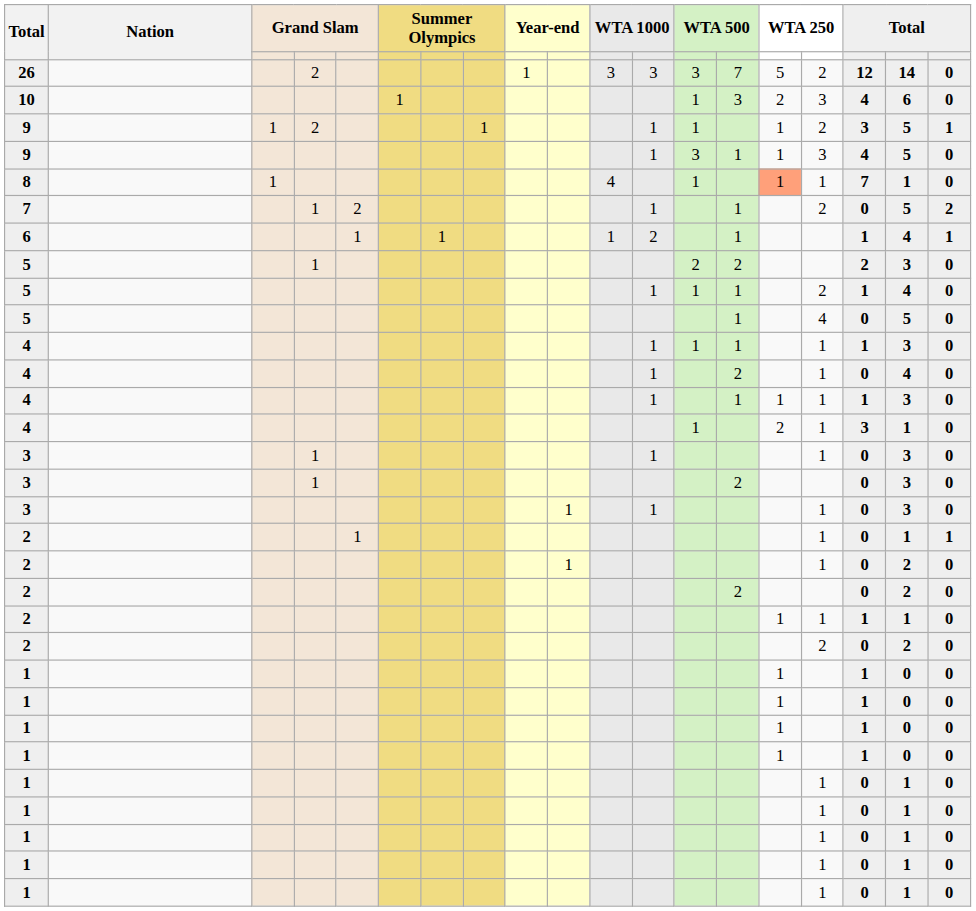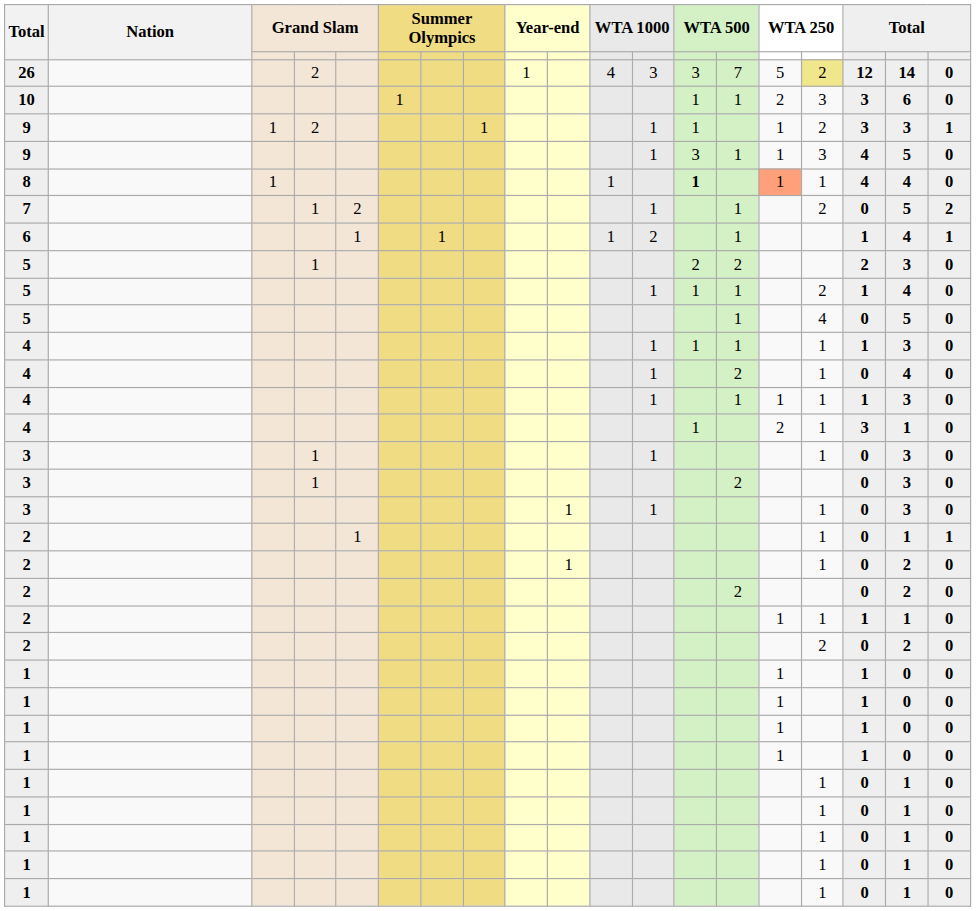26 | column 11: 3 -> 4
26 | column 16: no background -> khaki background
10 | column 14: 3 -> 1
10 | column 17: 4 -> 3
9 / 2 | column 18: 5 -> 3
8 | column 11: 4 -> 1
8 | column 13: normal -> bold
8 | column 17: 7 -> 4
8 | column 18: 1 -> 4
